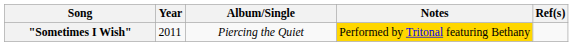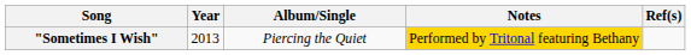"Sometimes I Wish" | Year: 2011 -> 2013
